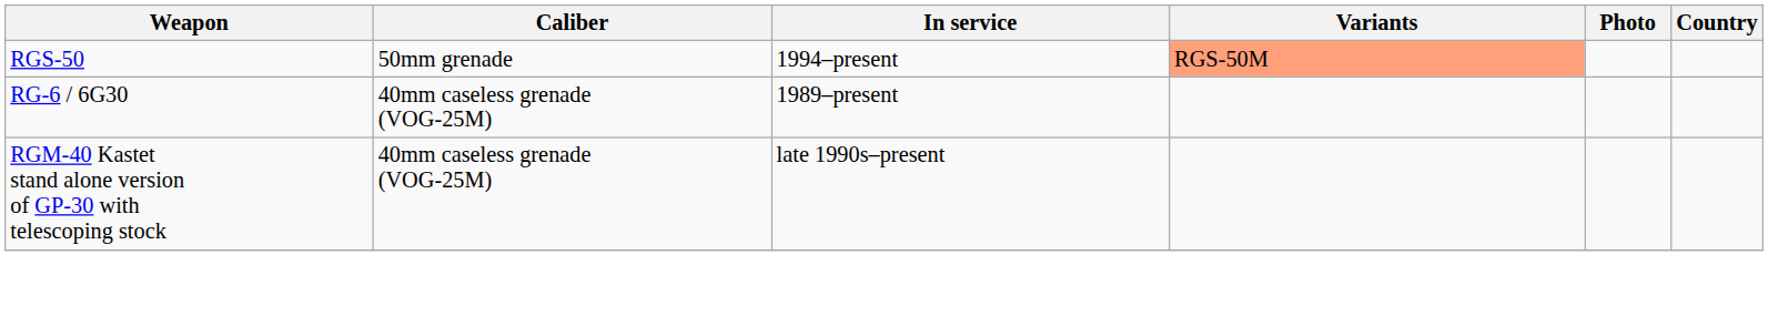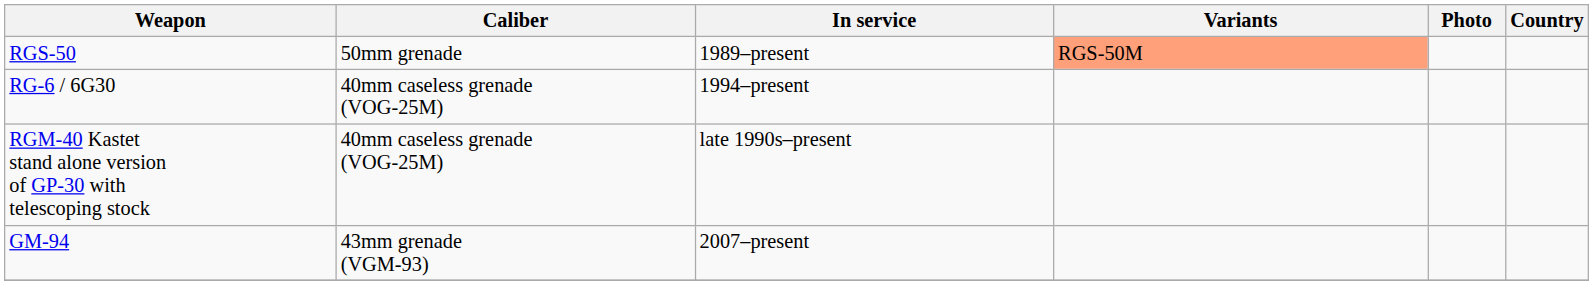RGS-50 | In service: 1994–present -> 1989–present
RG-6 / 6G30 | In service: 1989–present -> 1994–present
+ row: GM-94 | 43mm grenade (VGM-93) | 2007–present
